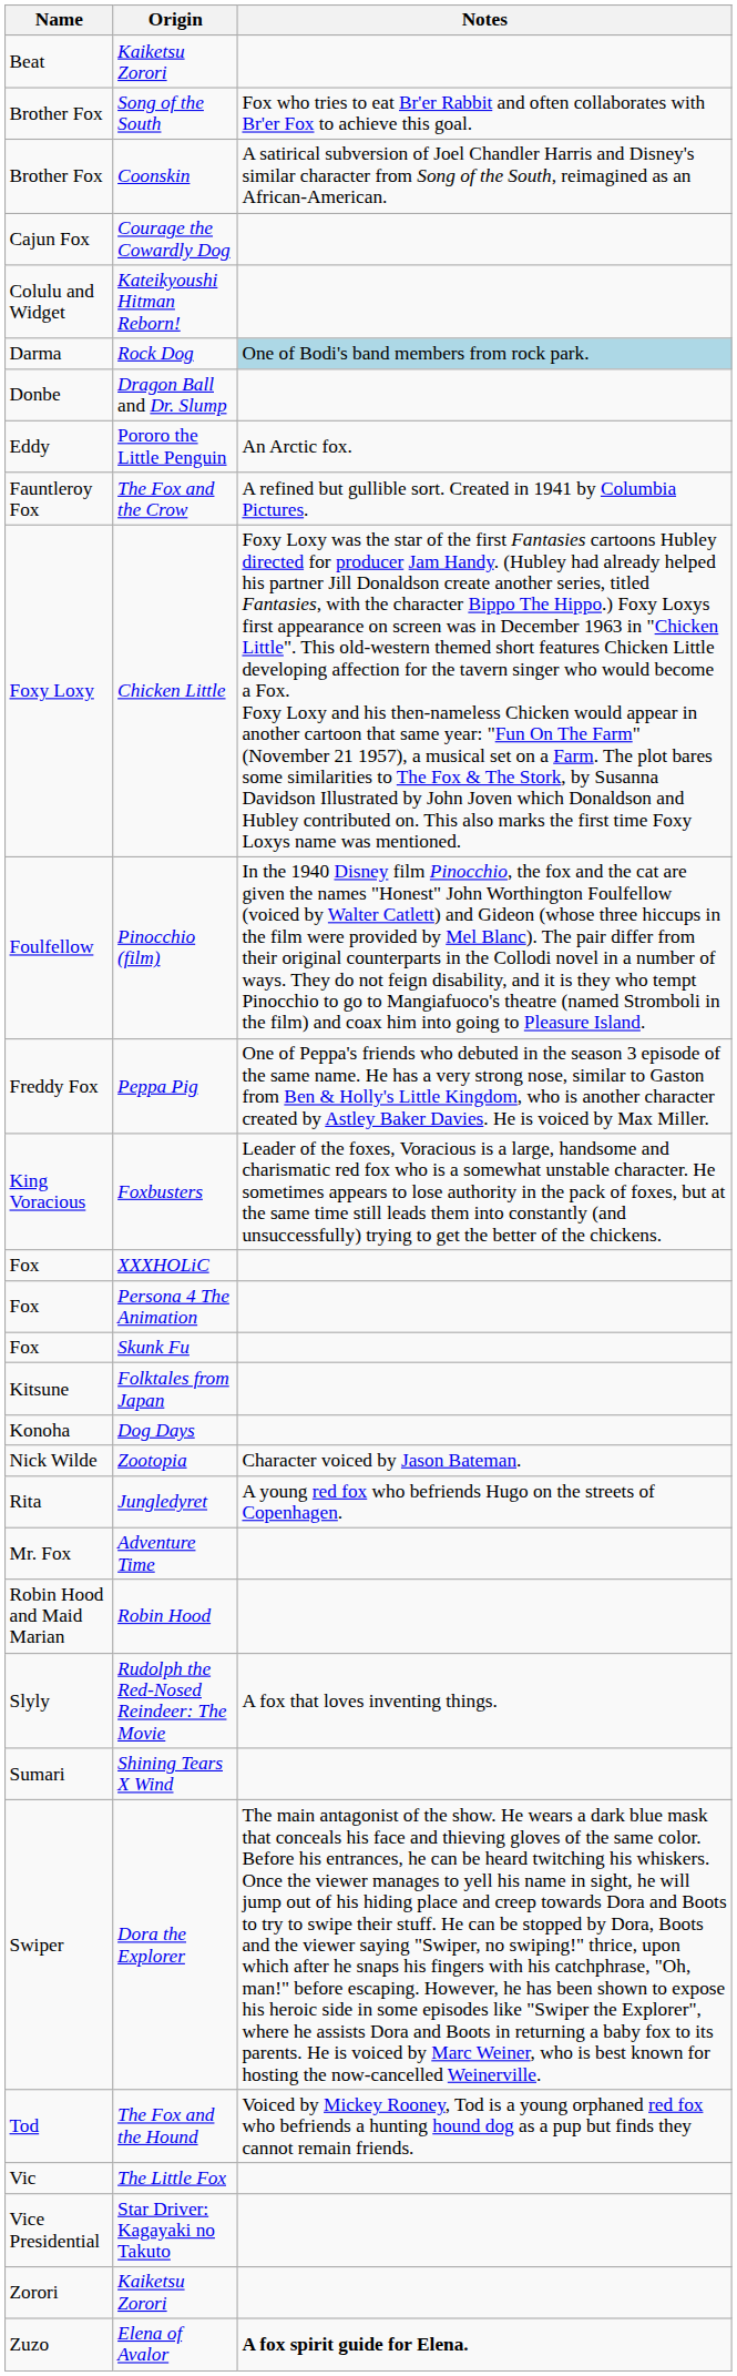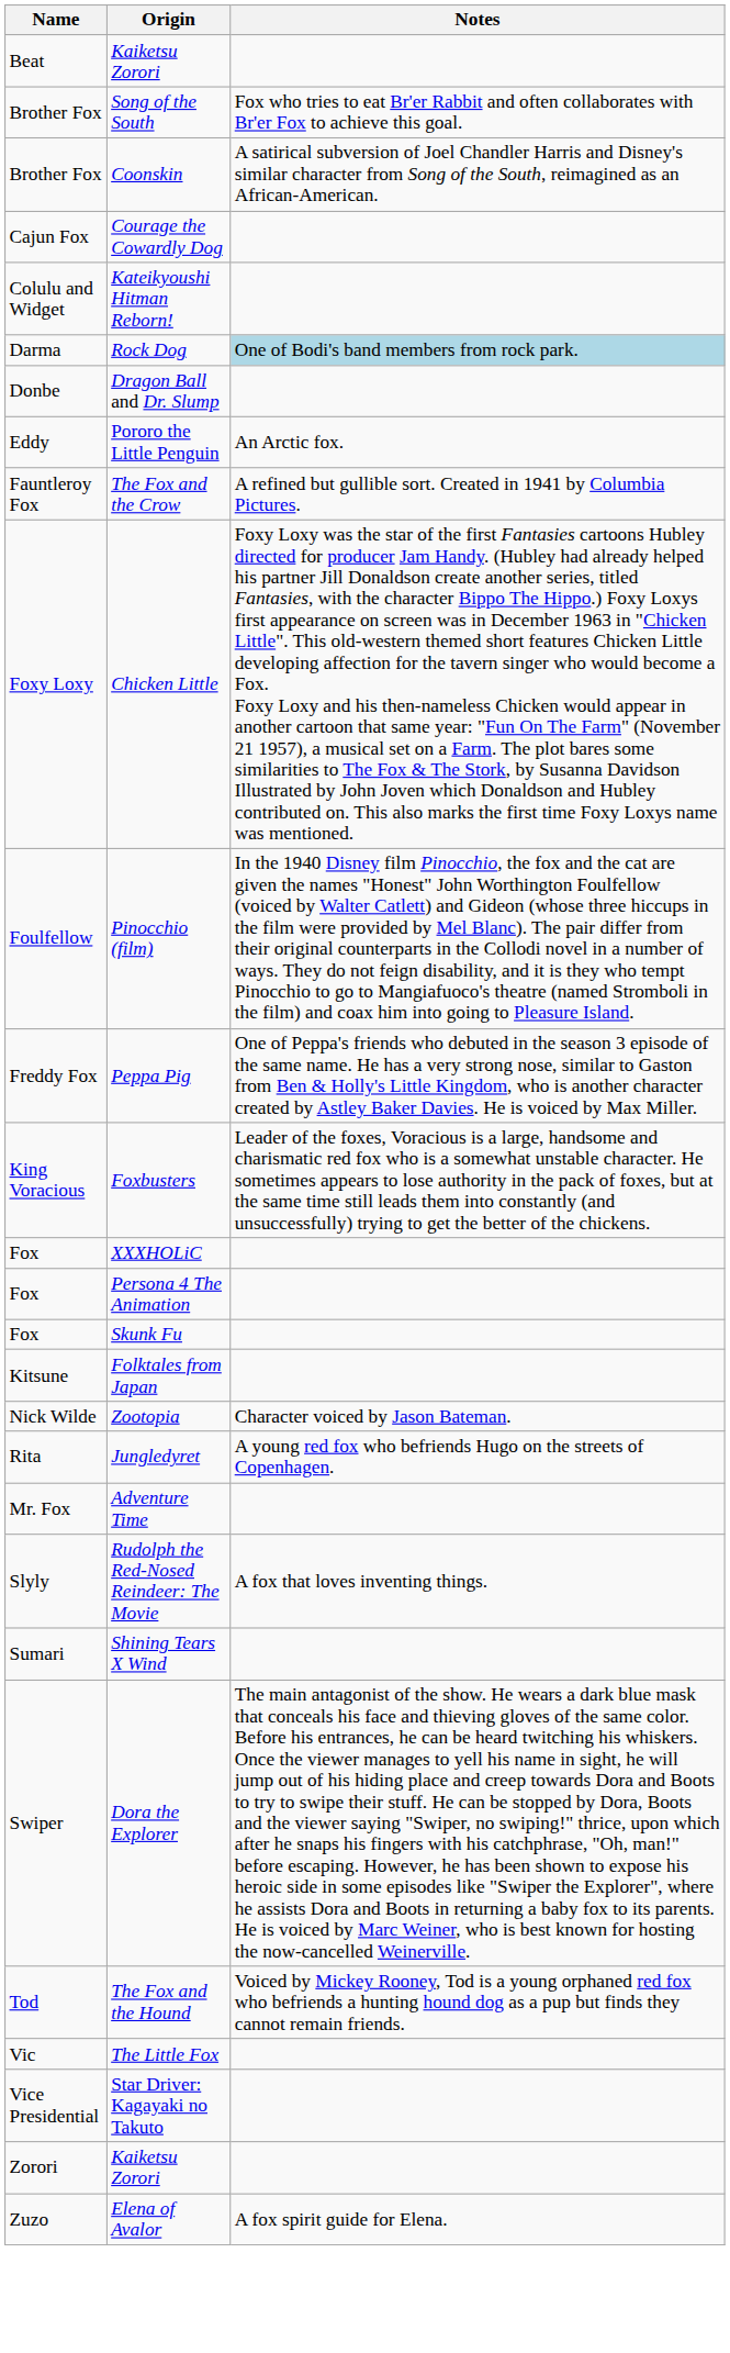- row: Konoha | Dog Days
- row: Robin Hood and Maid Marian | Robin Hood
Elena of Avalor | Notes: bold -> normal
